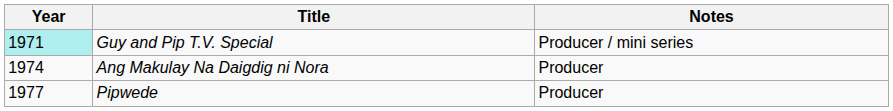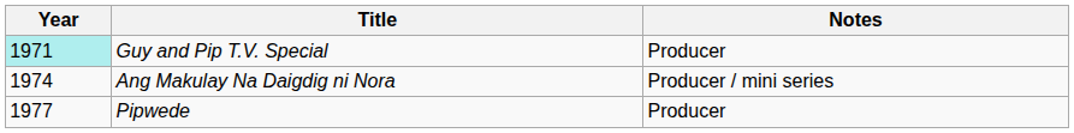Guy and Pip T.V. Special | Notes: Producer / mini series -> Producer
Ang Makulay Na Daigdig ni Nora | Notes: Producer -> Producer / mini series
